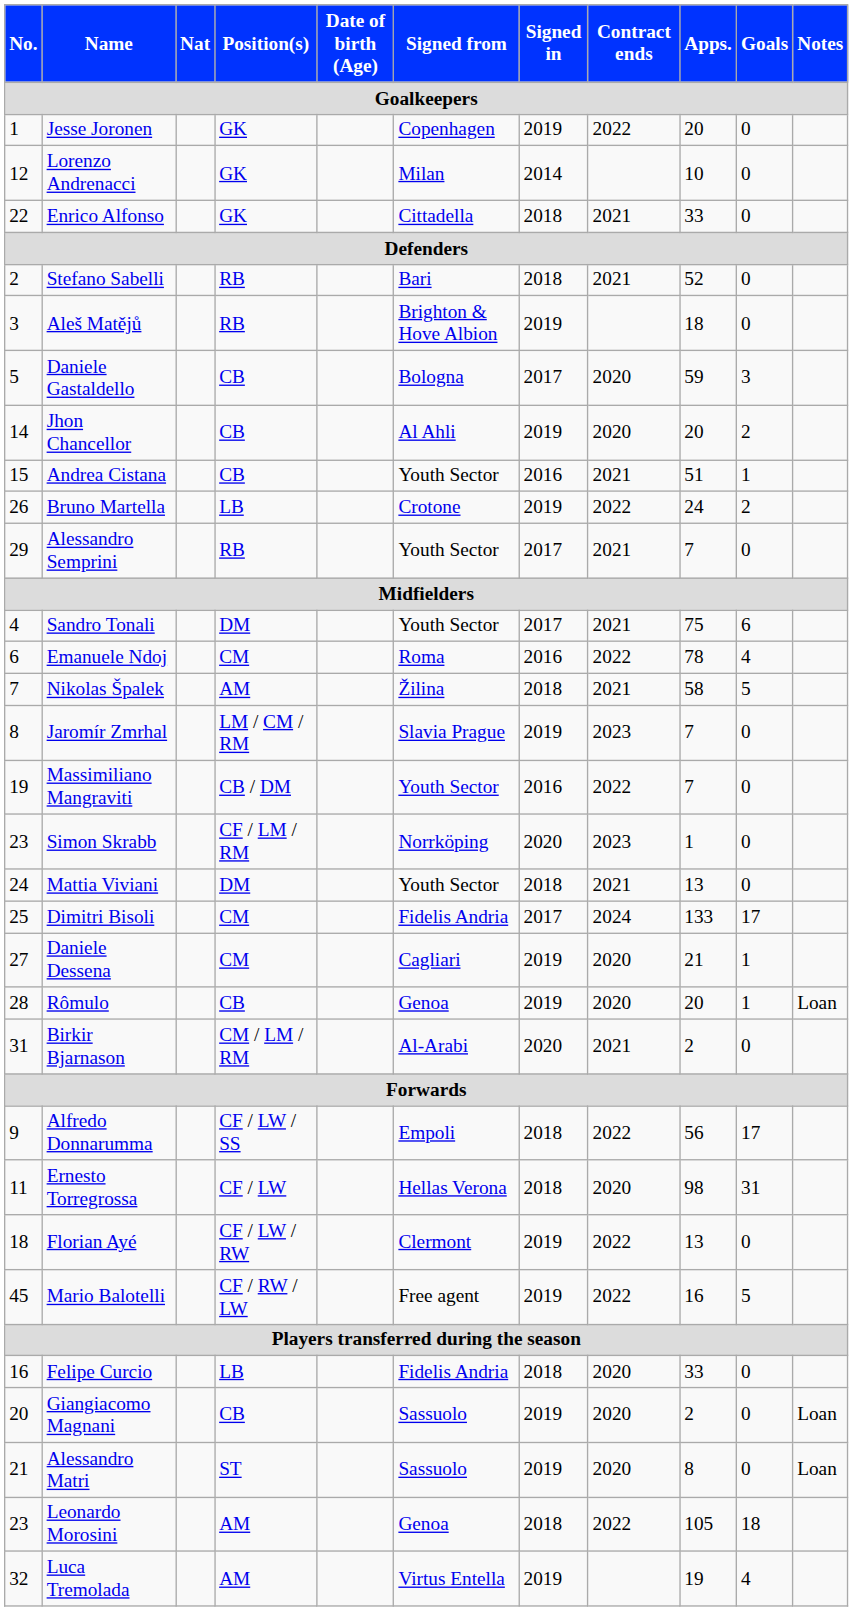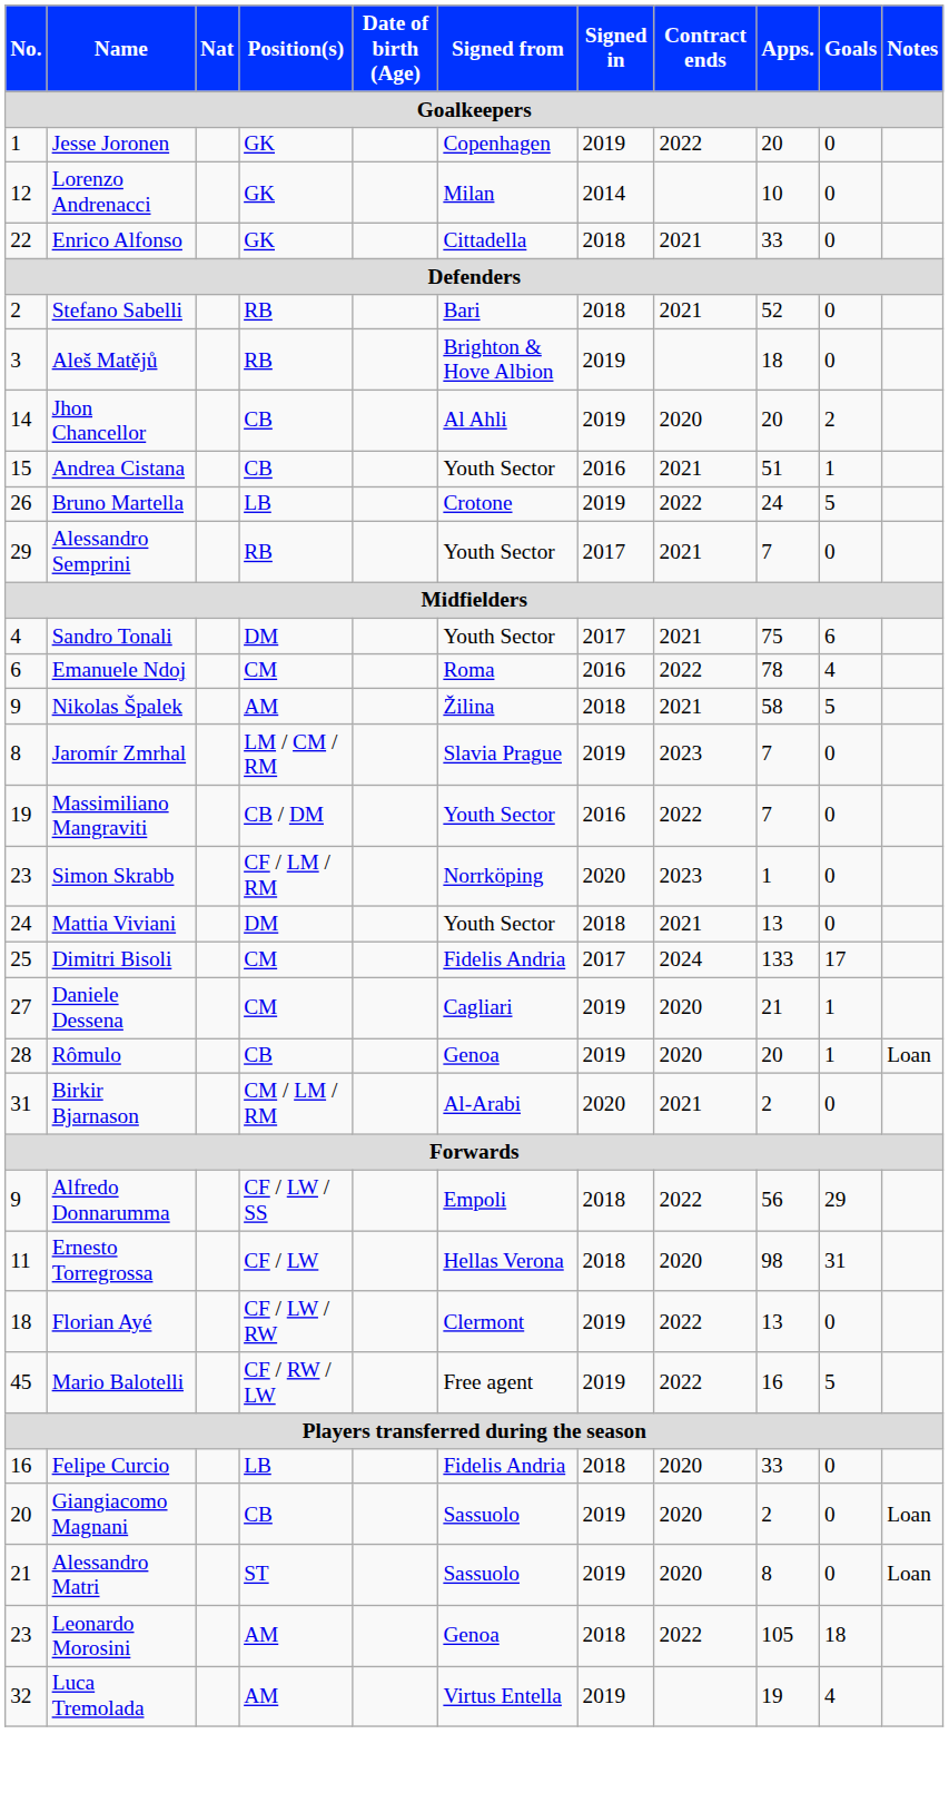- row: 5 | Daniele Gastaldello | CB | Bologna | 2017 | 2020 | 59 | 3
Bruno Martella | Goals: 2 -> 5
Nikolas Špalek | No.: 7 -> 9
Alfredo Donnarumma | Goals: 17 -> 29
